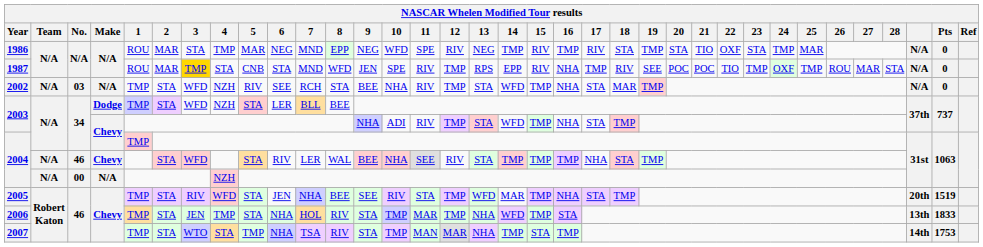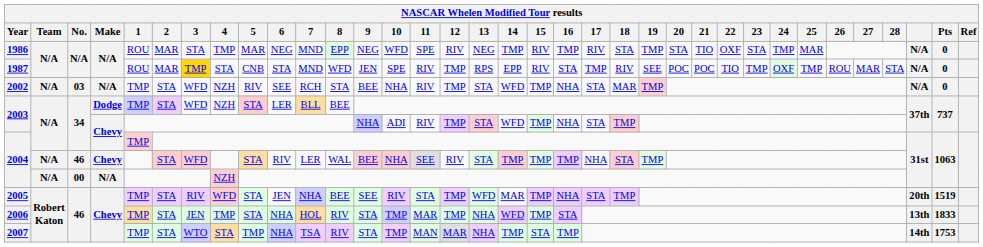1987 | 16: NHA -> STA
